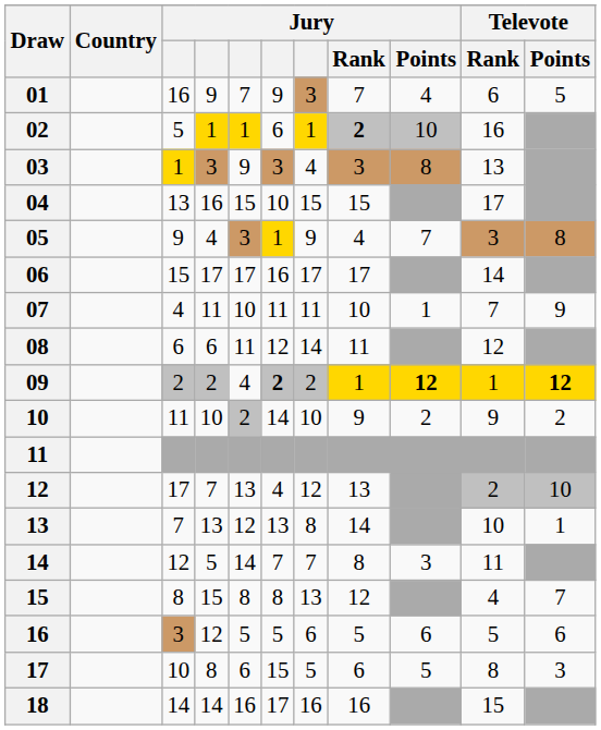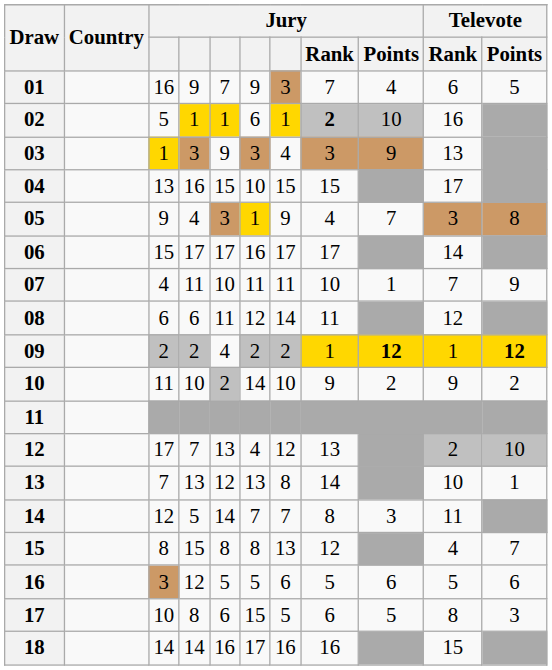03 | Jury / Points: 8 -> 9
09 | column 6: bold -> normal
